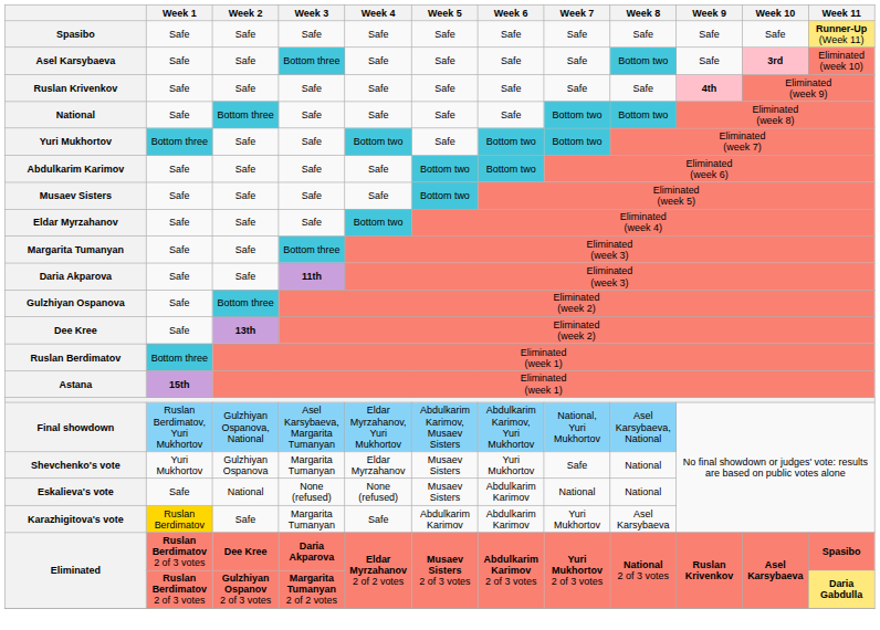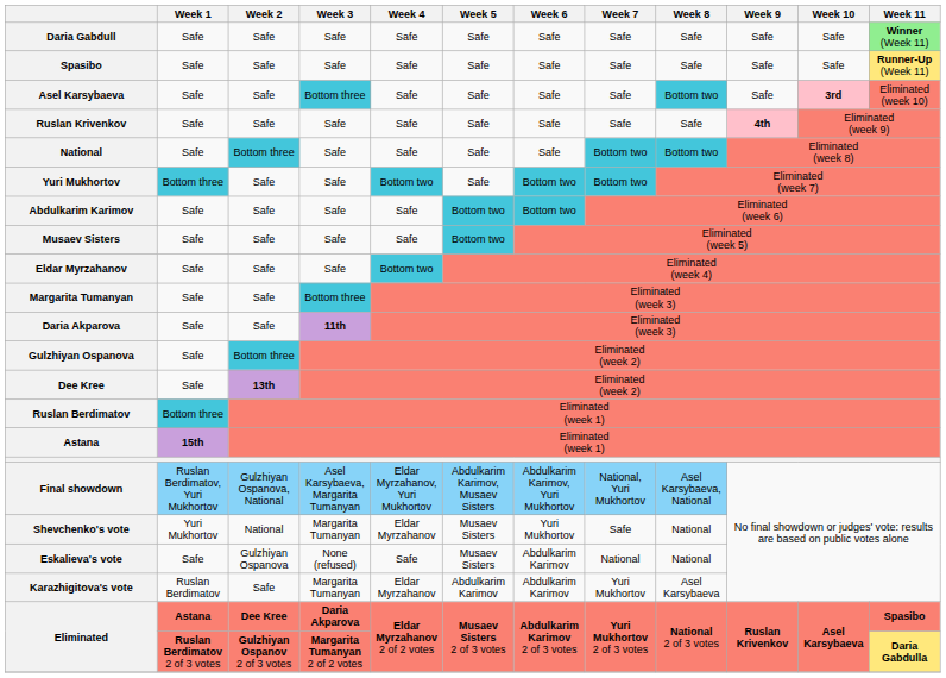+ row: Daria Gabdull | Safe | Safe | Safe | Safe | Safe | Safe | Safe | Safe | Safe | Safe | Winner (Week 11)
Shevchenko's vote | Week 2: Gulzhiyan Ospanova -> National
Eskalieva's vote | Week 2: National -> Gulzhiyan Ospanova
Eskalieva's vote | Week 4: None (refused) -> Safe
Karazhigitova's vote | Week 1: gold background -> no background
Karazhigitova's vote | Week 4: Safe -> Eldar Myrzahanov
Eliminated / Daria Akparova | Week 1: Ruslan Berdimatov 2 of 3 votes -> Astana
